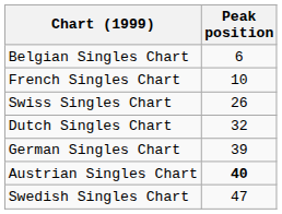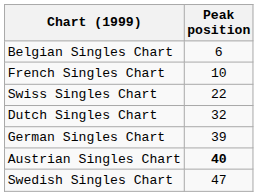Swiss Singles Chart | Peak position: 26 -> 22
